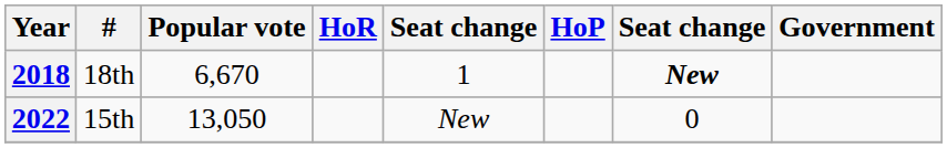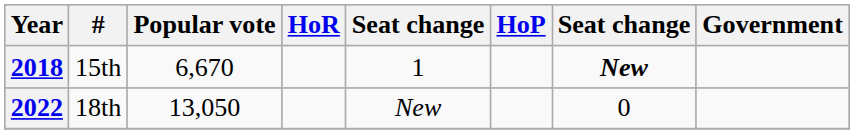2018 | #: 18th -> 15th
2022 | #: 15th -> 18th
